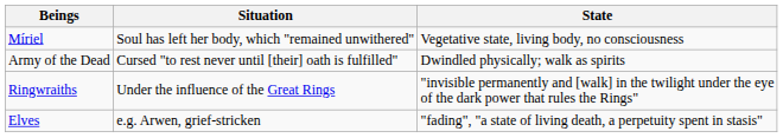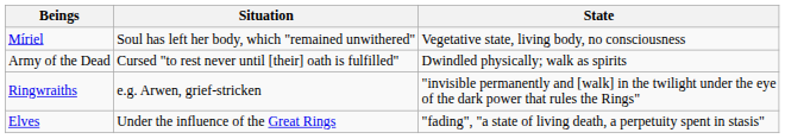Ringwraiths | Situation: Under the influence of the Great Rings -> e.g. Arwen, grief-stricken
Elves | Situation: e.g. Arwen, grief-stricken -> Under the influence of the Great Rings
